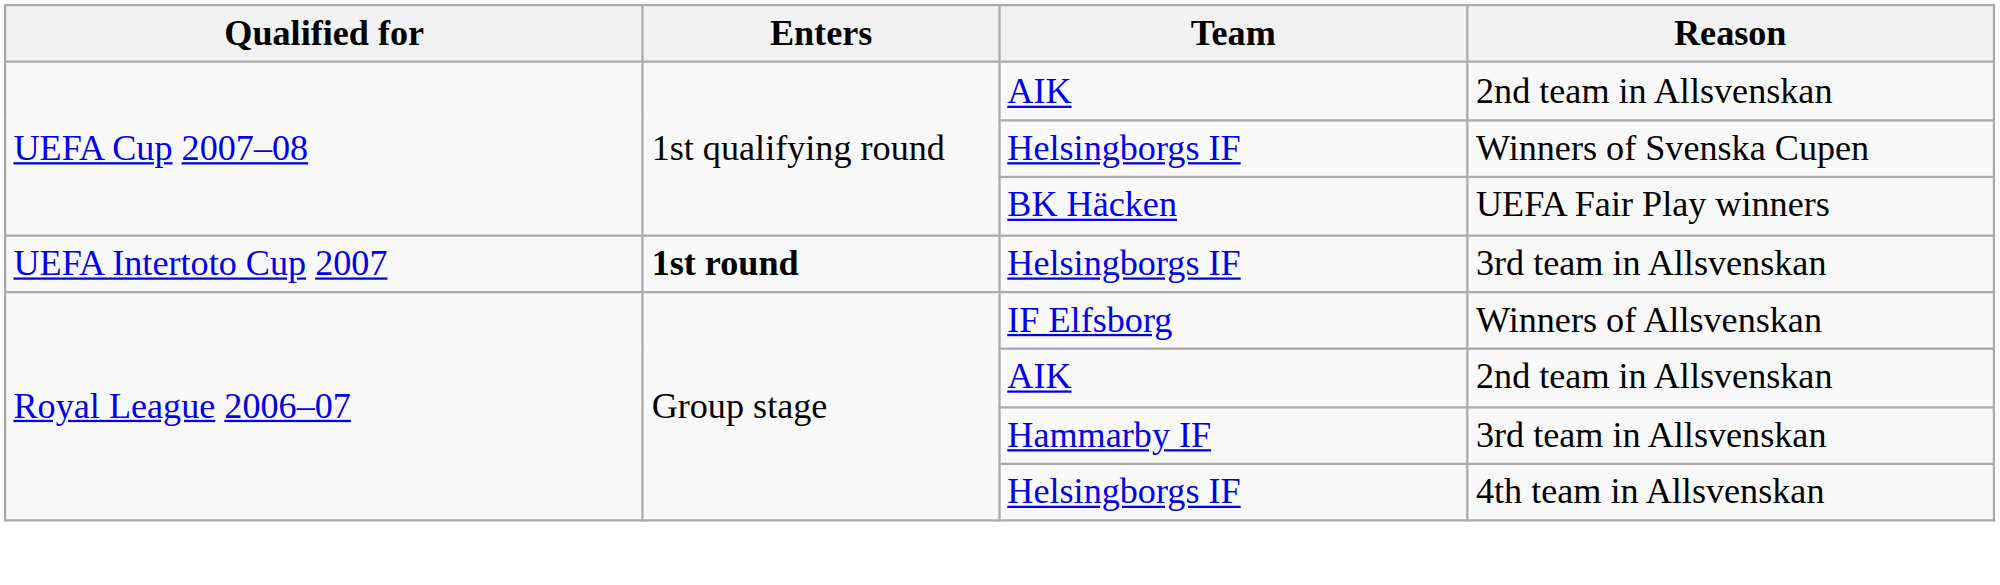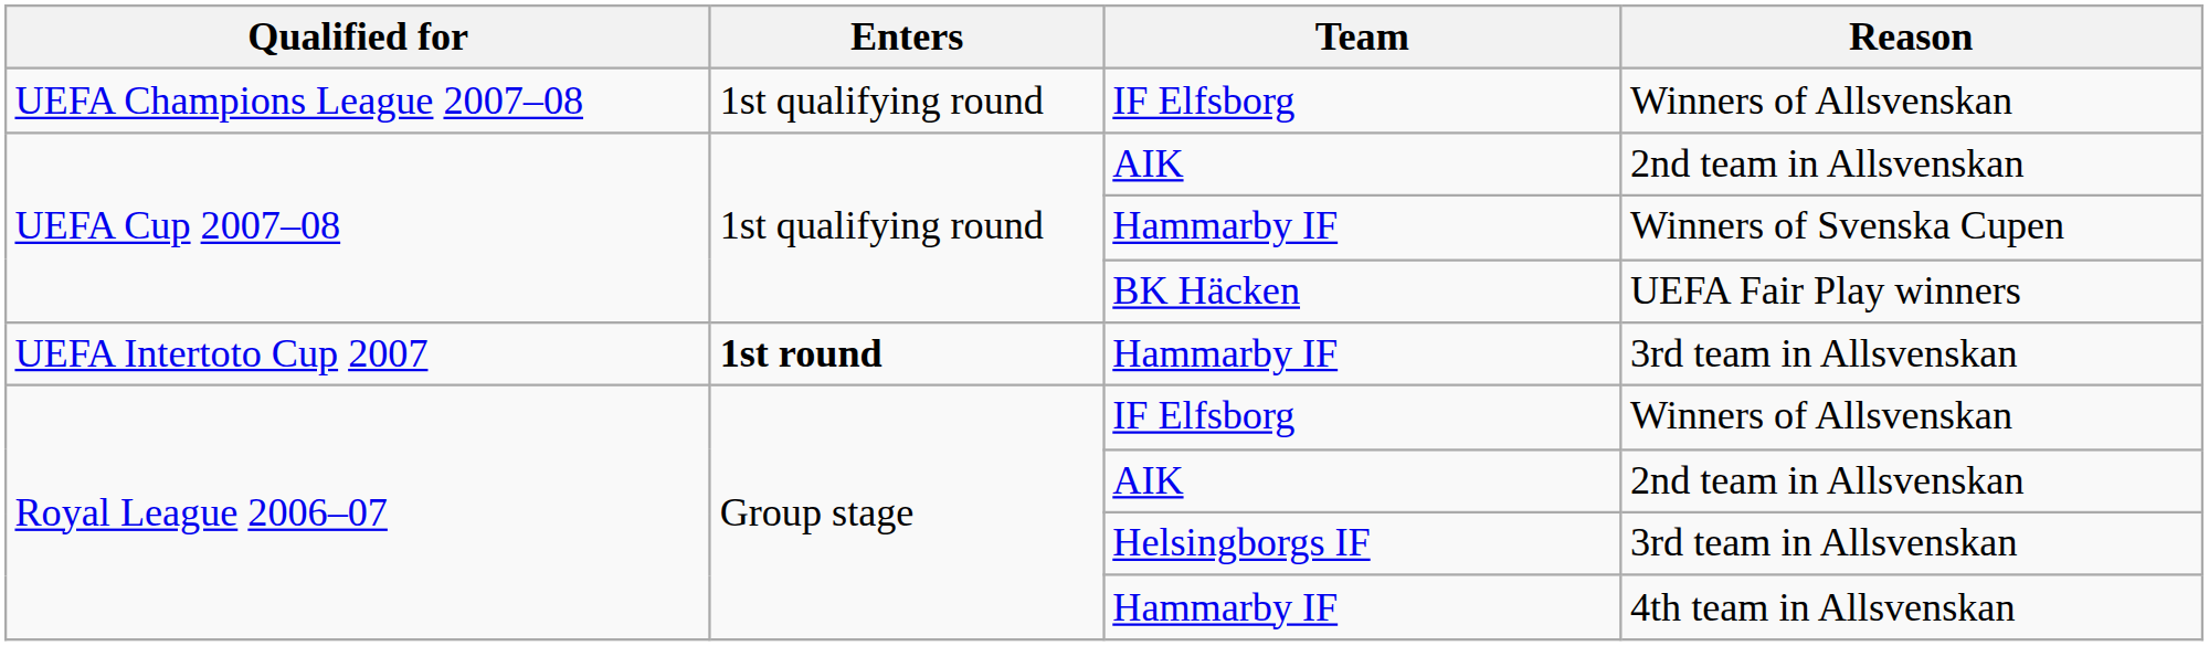+ row: UEFA Champions League 2007–08 | 1st qualifying round | IF Elfsborg | Winners of Allsvenskan
Winners of Svenska Cupen | Team: Helsingborgs IF -> Hammarby IF
UEFA Intertoto Cup 2007 / 3rd team in Allsvenskan | Team: Helsingborgs IF -> Hammarby IF
Royal League 2006–07 / 3rd team in Allsvenskan | Team: Hammarby IF -> Helsingborgs IF
4th team in Allsvenskan | Team: Helsingborgs IF -> Hammarby IF
